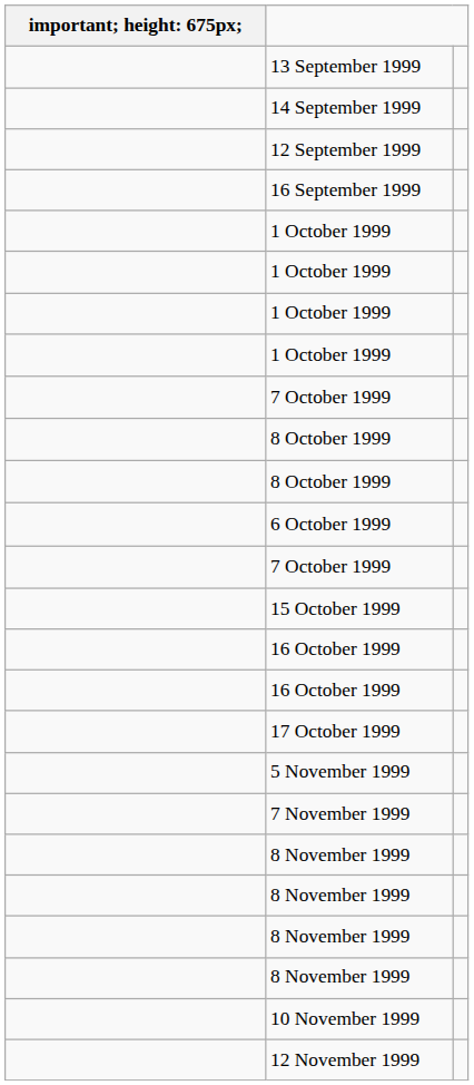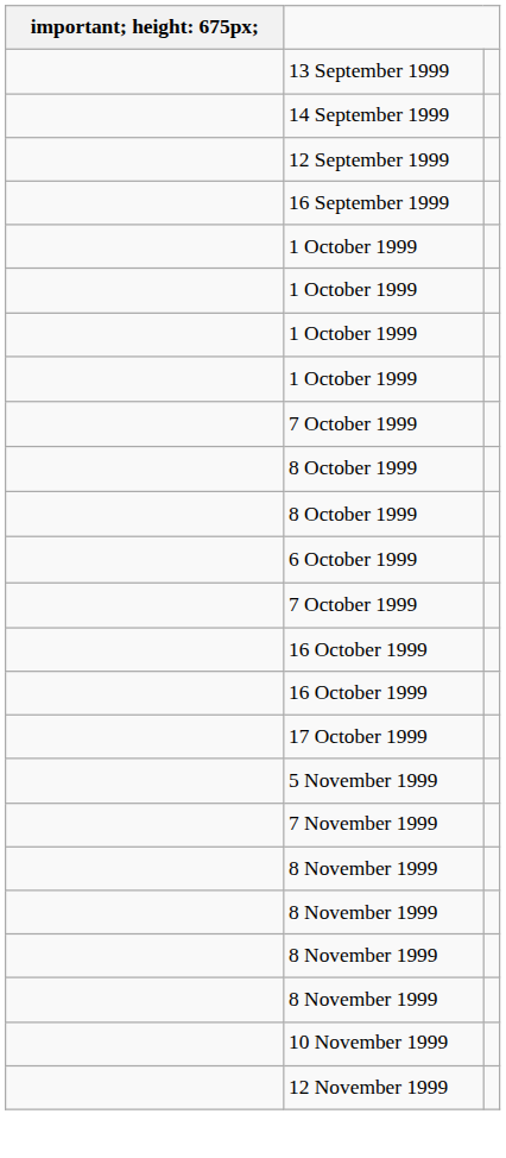- row: 15 October 1999
